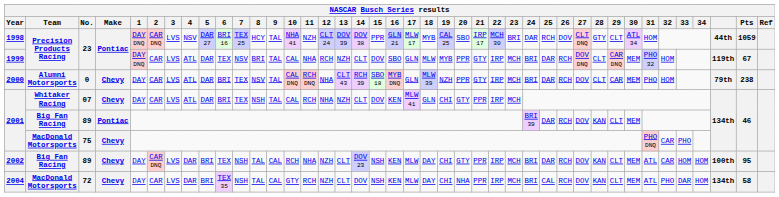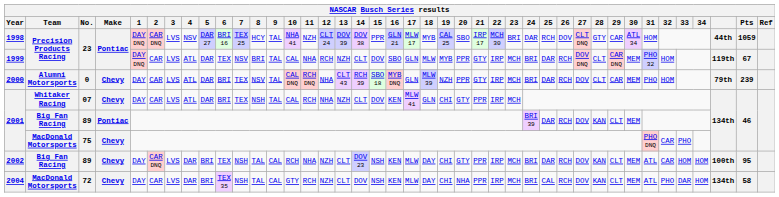1998 | 29: CLT -> CAR
2000 | Pts: 238 -> 239
